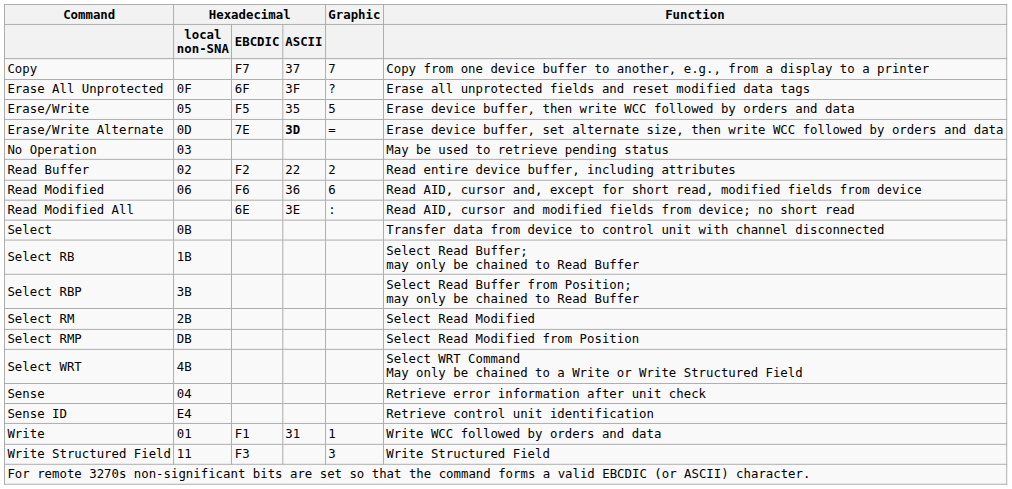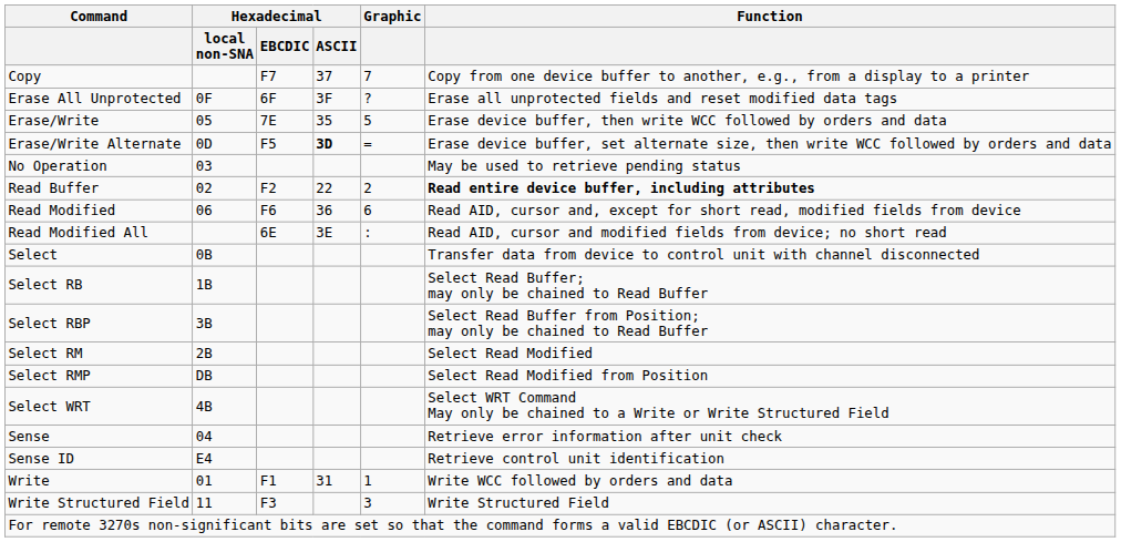Erase/Write | Hexadecimal / EBCDIC: F5 -> 7E
Erase/Write Alternate | Hexadecimal / EBCDIC: 7E -> F5
Read Buffer | Function: normal -> bold
